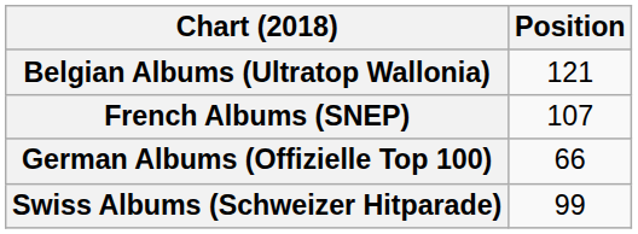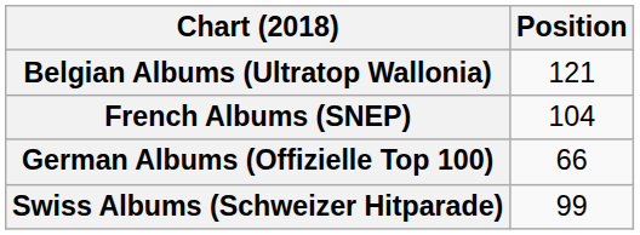French Albums (SNEP) | Position: 107 -> 104
